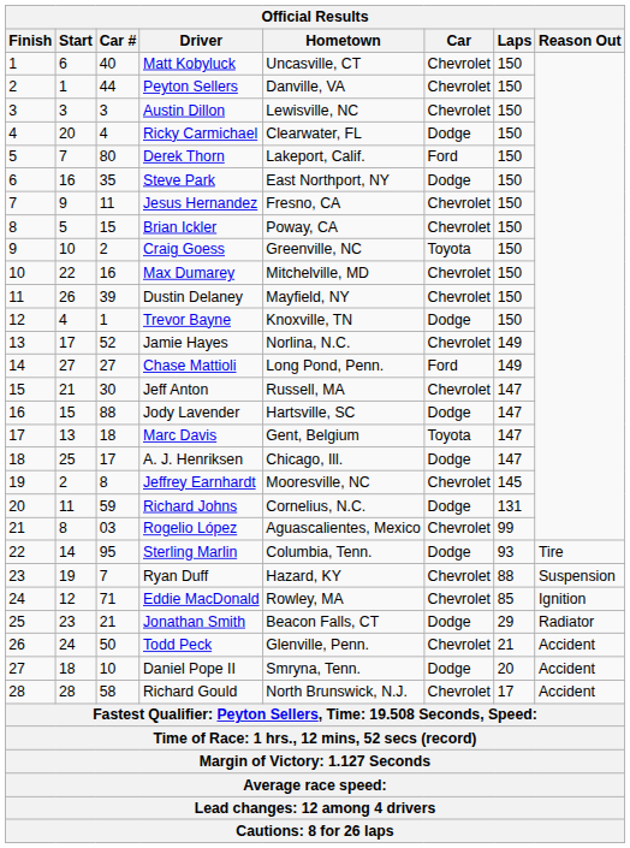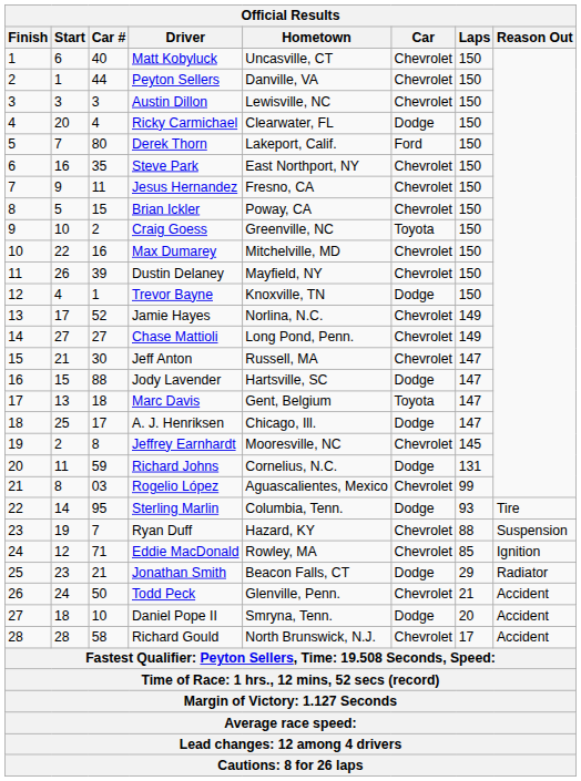Steve Park | Car: Dodge -> Chevrolet
Chase Mattioli | Car: Ford -> Chevrolet
